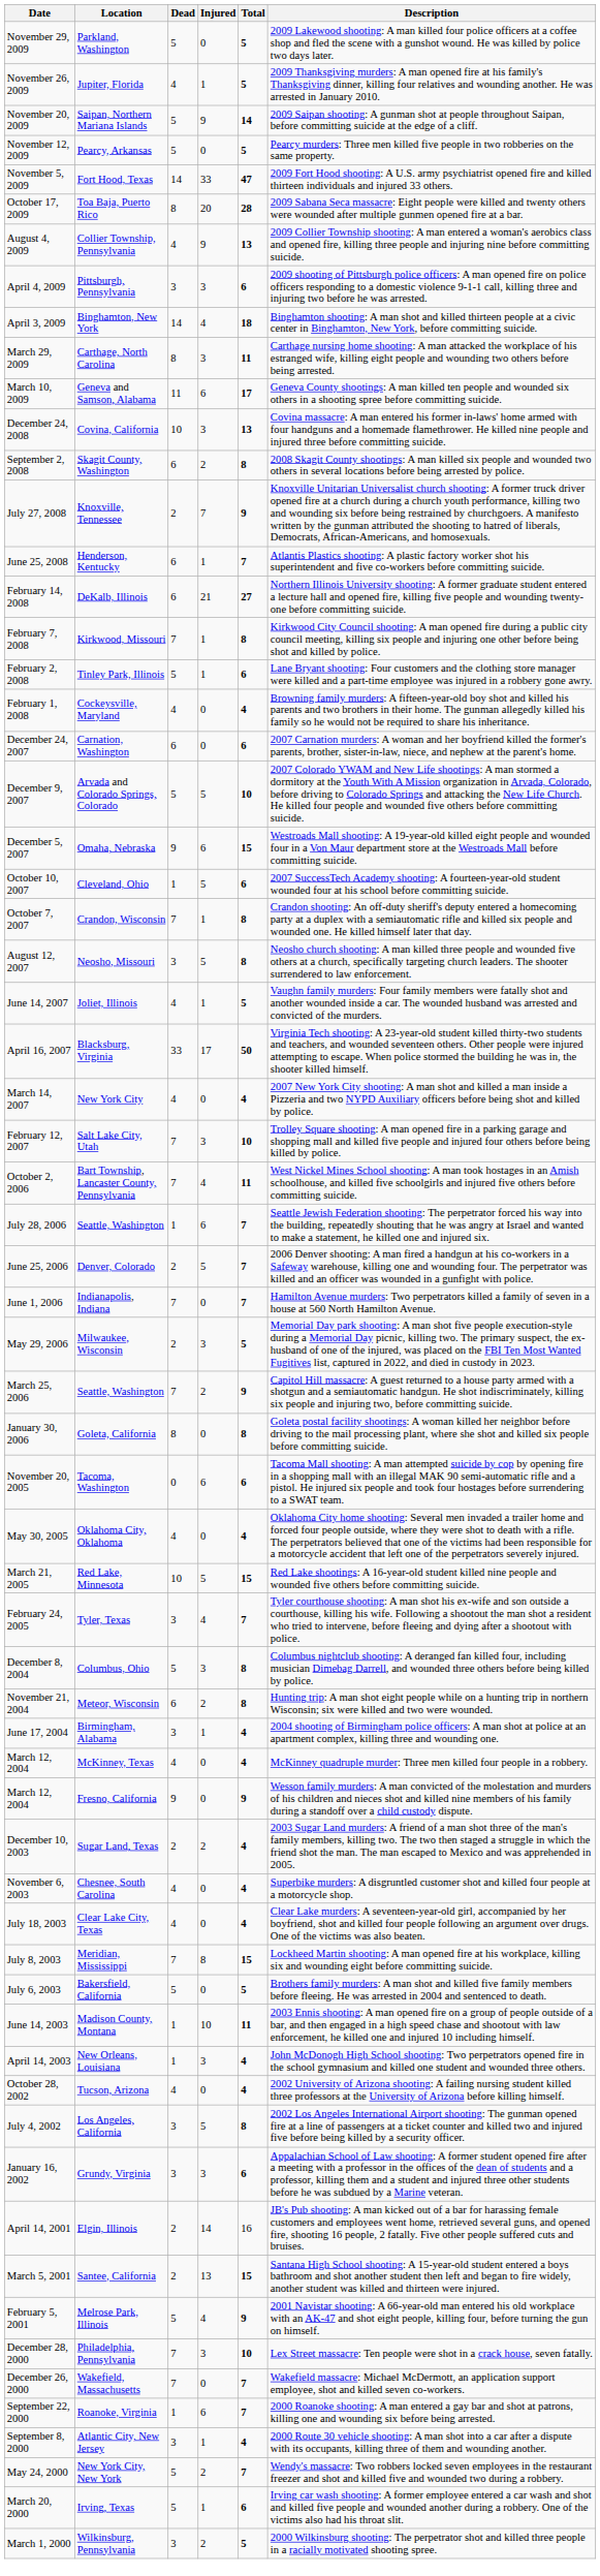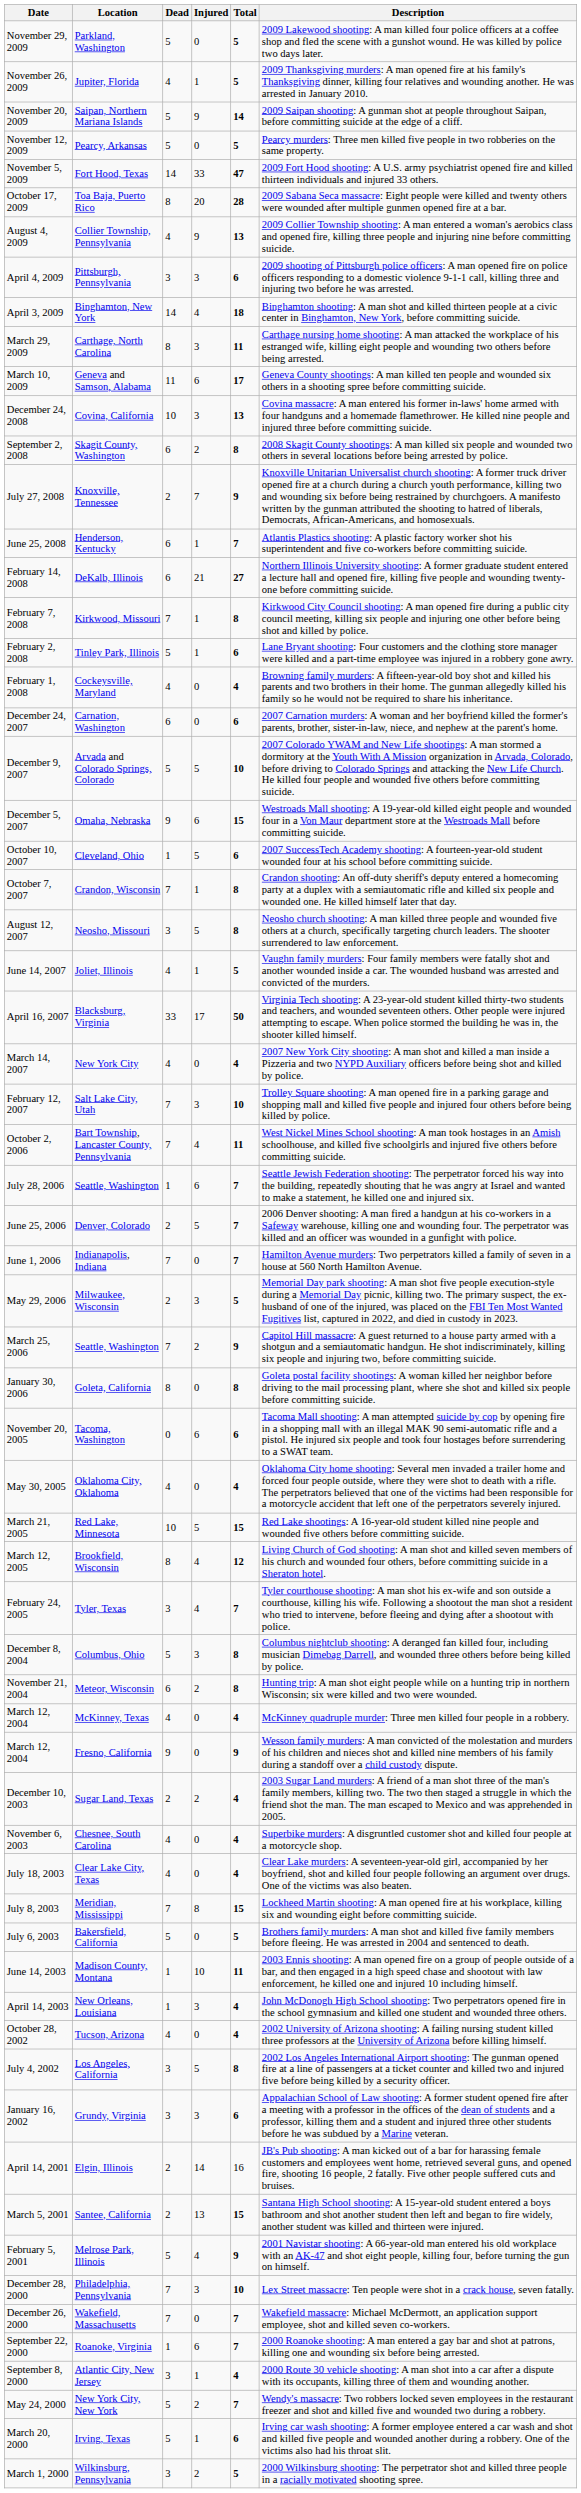+ row: March 12, 2005 | Brookfield, Wisconsin | 8 | 4 | 12 | Living Church of God shooting: A man shot and killed seven members of his church and wounded four others, before committing suicide in a Sheraton hotel.
- row: June 17, 2004 | Birmingham, Alabama | 3 | 1 | 4 | 2004 shooting of Birmingham police officers: A man shot at police at an apartment complex, killing three and wounding one.
